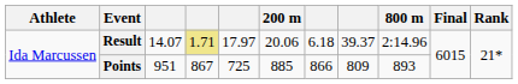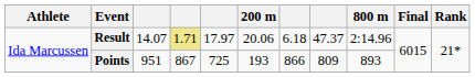Result | column 8: 39.37 -> 47.37
Points | 200 m: 885 -> 193
